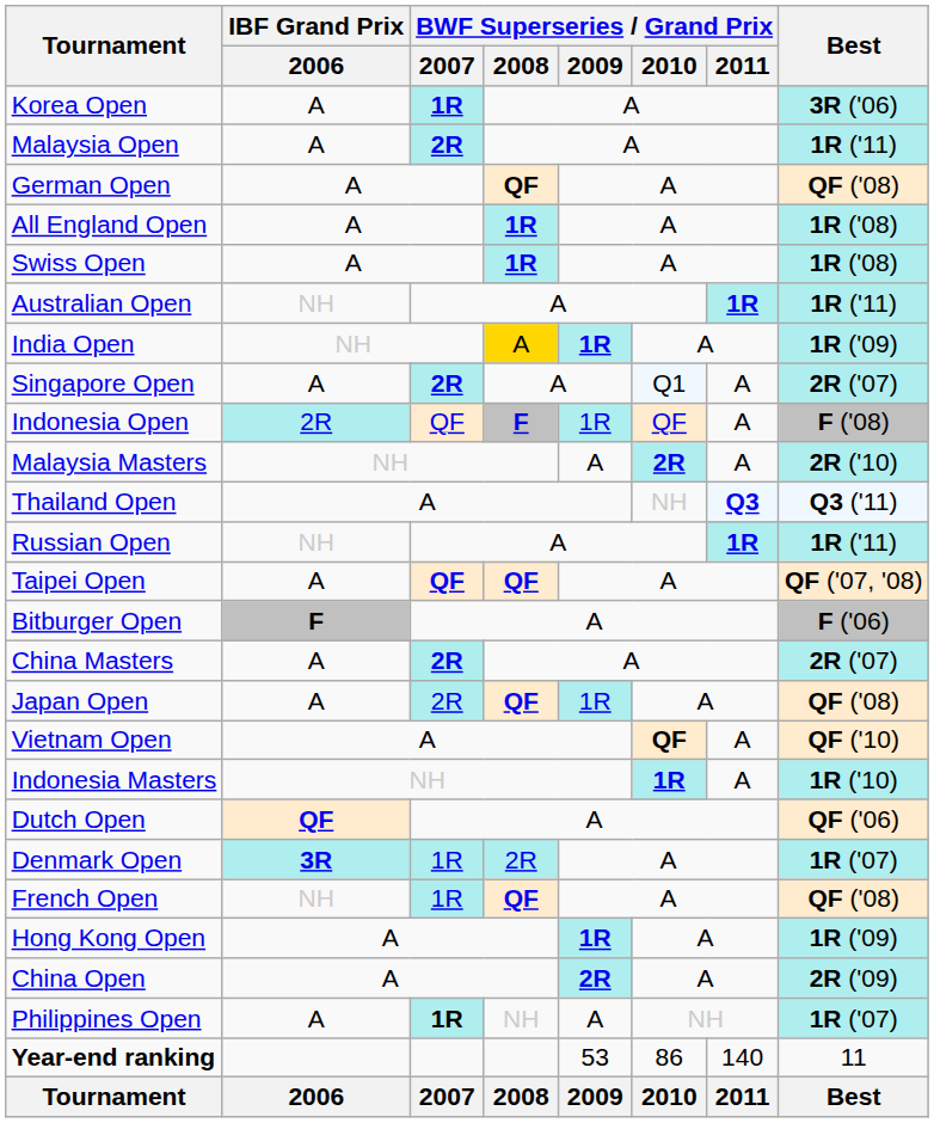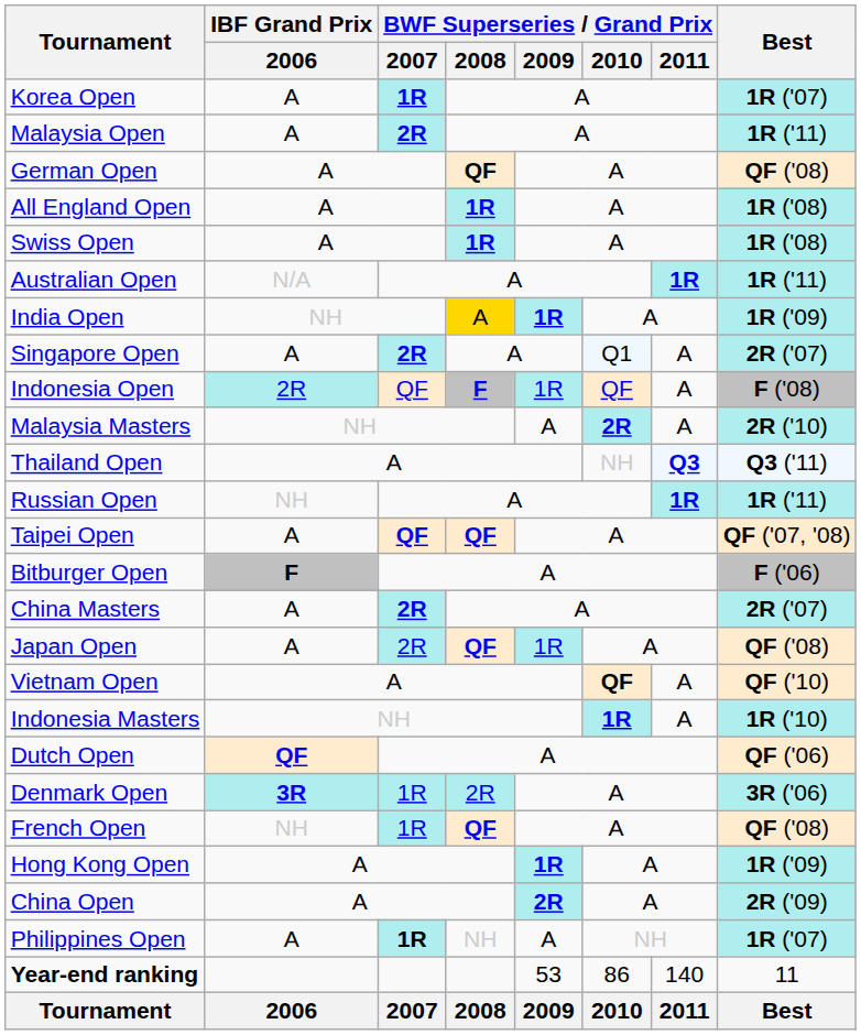Korea Open | Best: 3R ('06) -> 1R ('07)
Australian Open | IBF Grand Prix / 2006: NH -> N/A
Denmark Open | Best: 1R ('07) -> 3R ('06)
